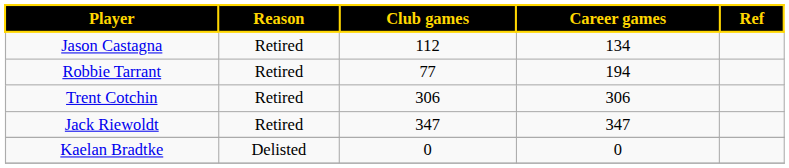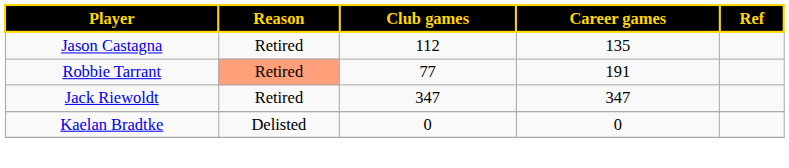Jason Castagna | Career games: 134 -> 135
Robbie Tarrant | Reason: no background -> lightsalmon background
Robbie Tarrant | Career games: 194 -> 191
- row: Trent Cotchin | Retired | 306 | 306
